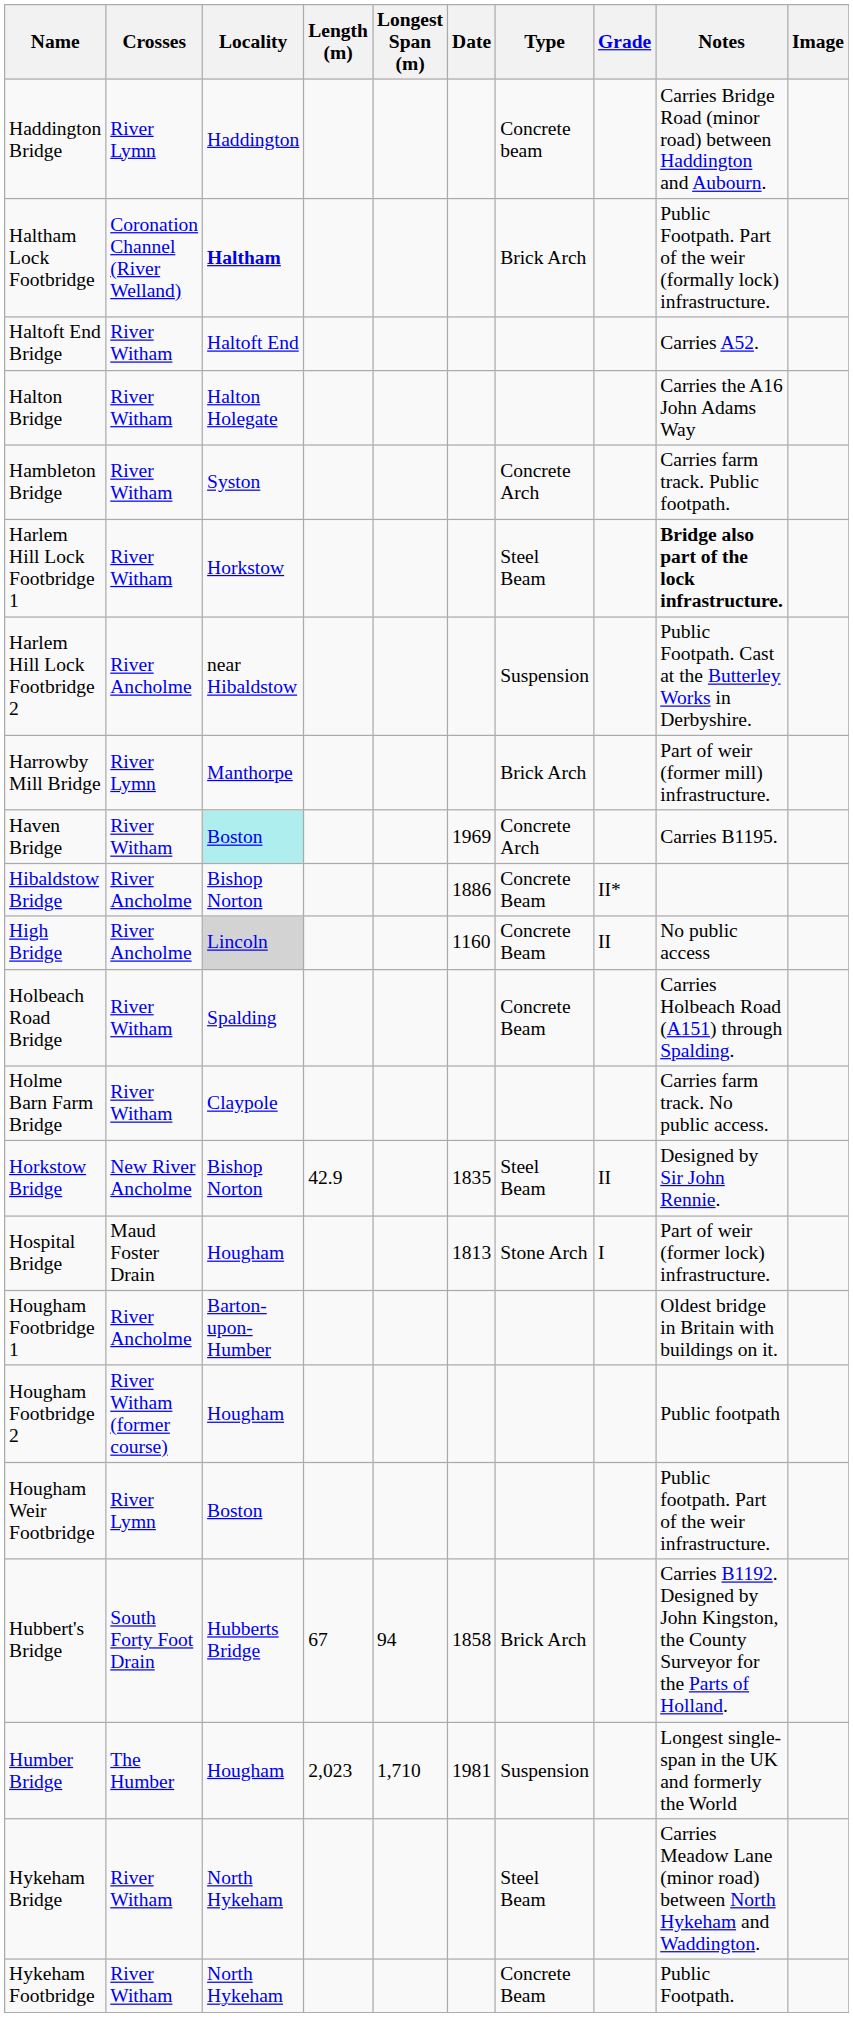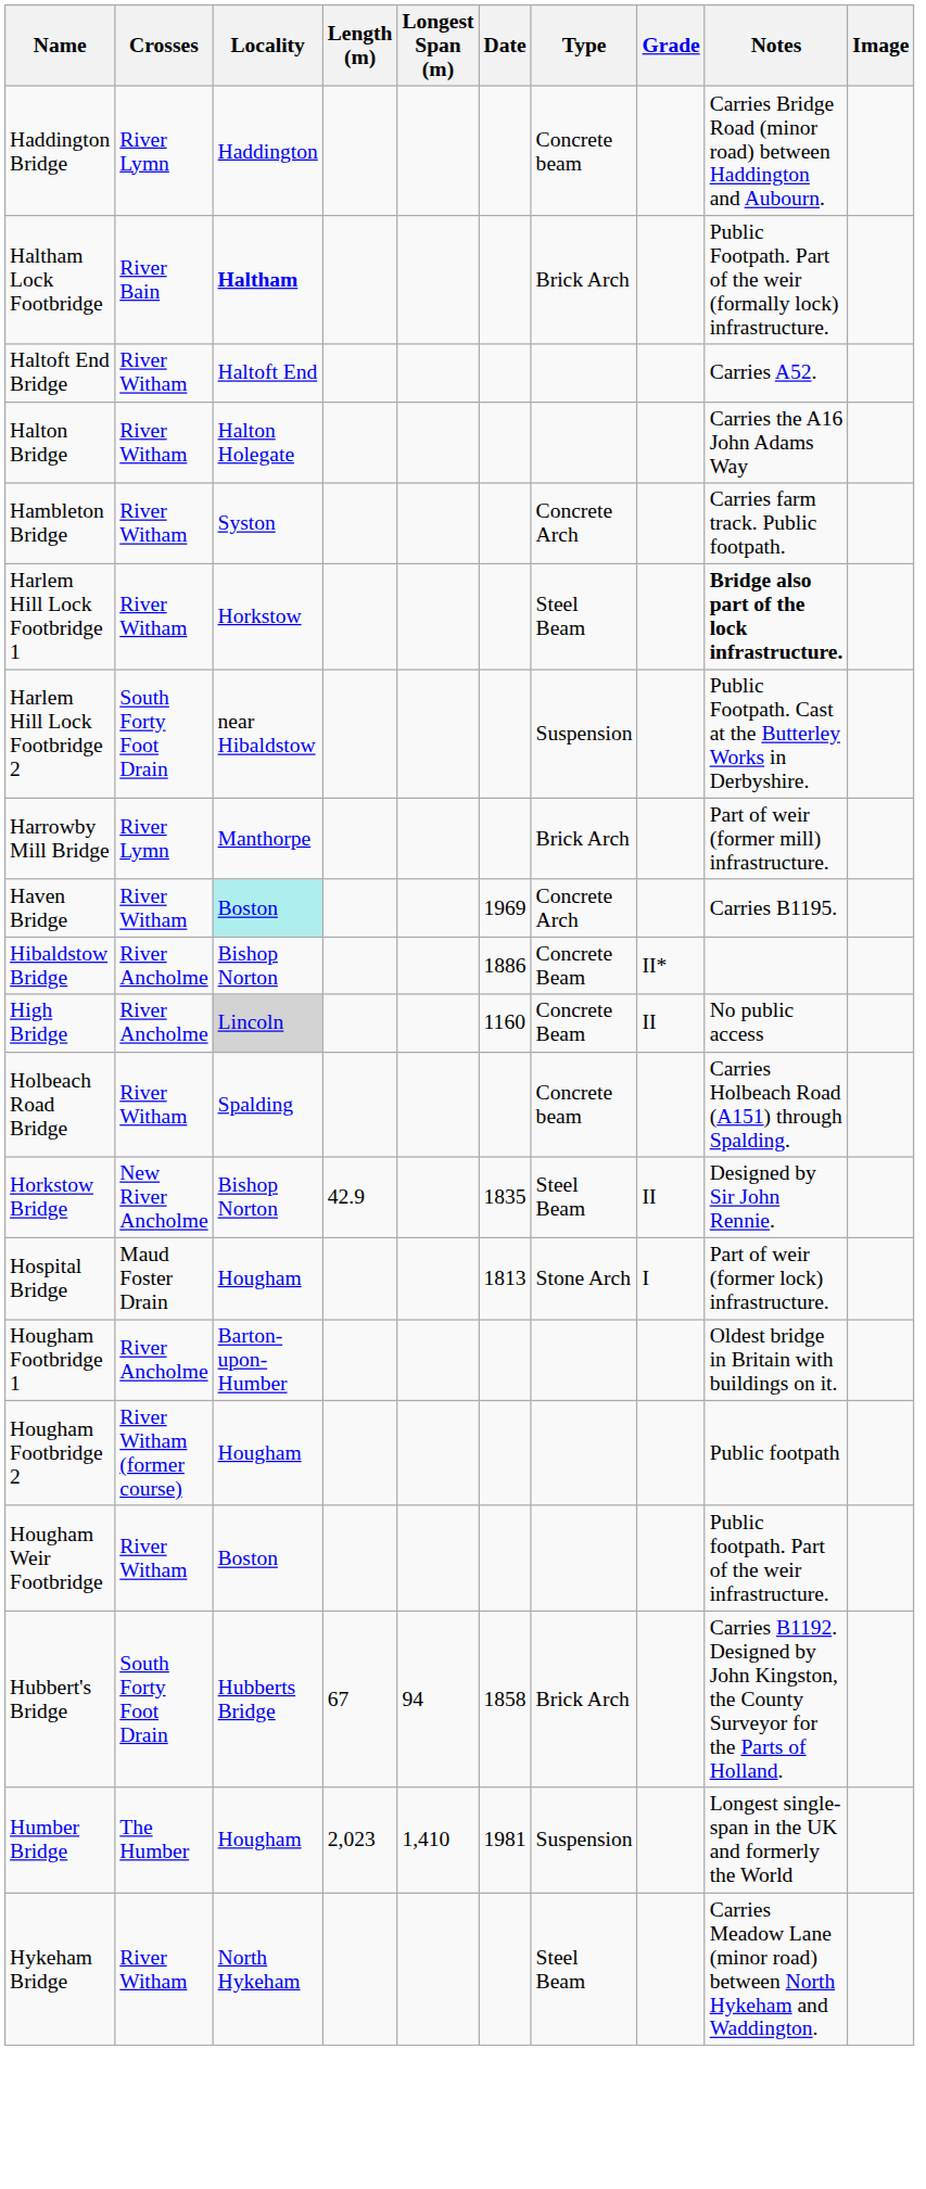Haltham Lock Footbridge | Crosses: Coronation Channel (River Welland) -> River Bain
Harlem Hill Lock Footbridge 2 | Crosses: River Ancholme -> South Forty Foot Drain
Holbeach Road Bridge | Type: Concrete Beam -> Concrete beam
- row: Holme Barn Farm Bridge | River Witham | Claypole | Carries farm track. No public access.
Hougham Weir Footbridge | Crosses: River Lymn -> River Witham
Humber Bridge | Longest Span (m): 1,710 -> 1,410
- row: Hykeham Footbridge | River Witham | North Hykeham | Concrete Beam | Public Footpath.
